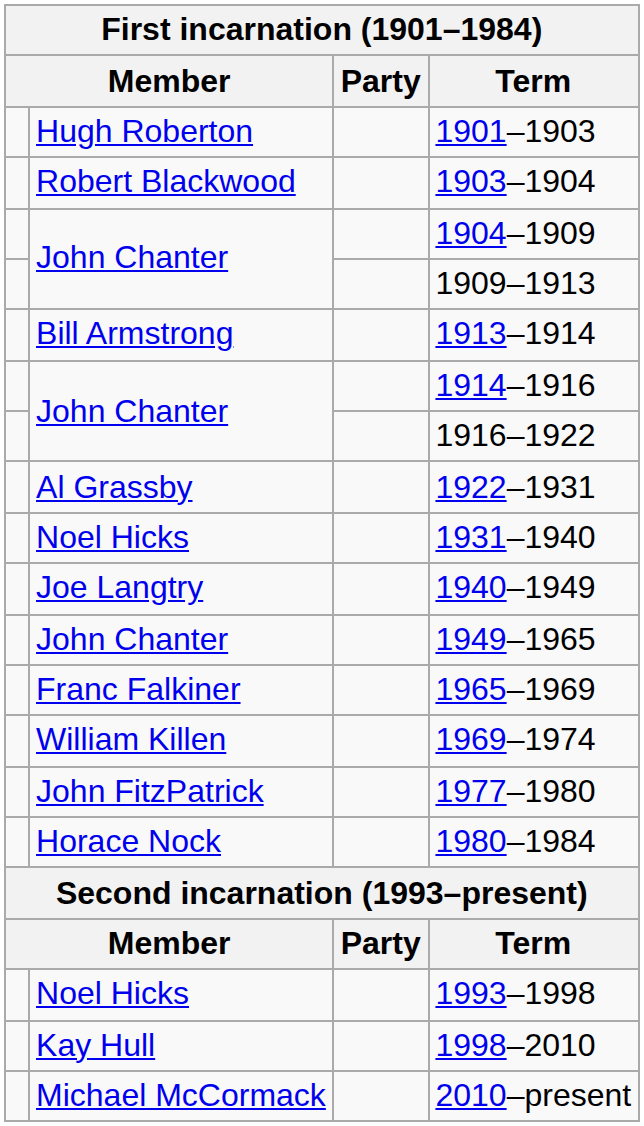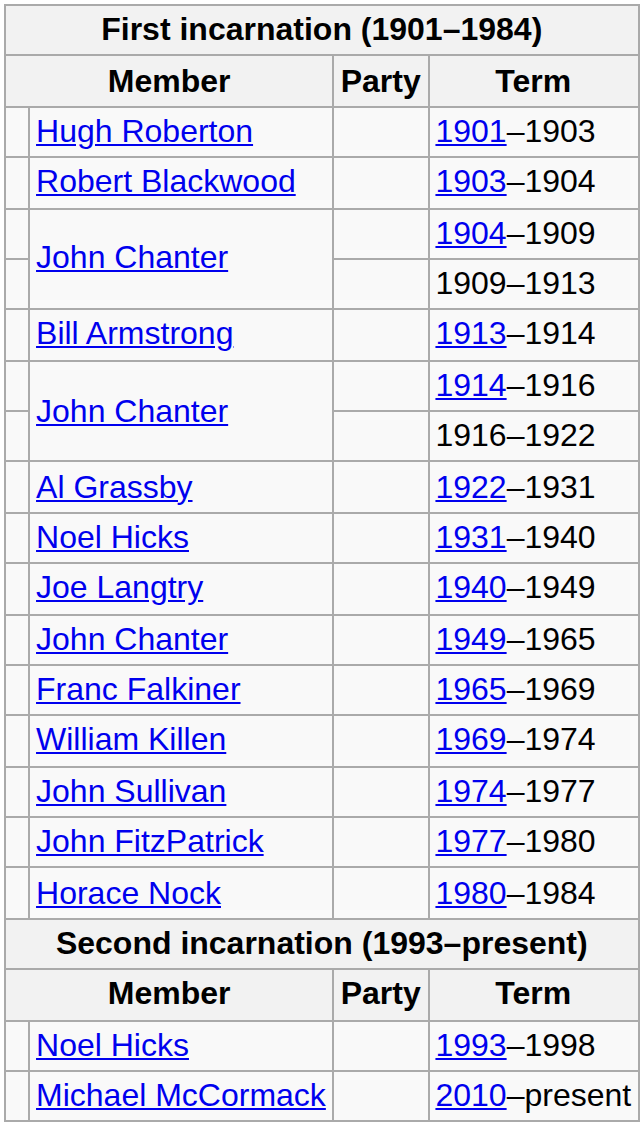+ row: John Sullivan | 1974–1977
- row: Kay Hull | 1998–2010
